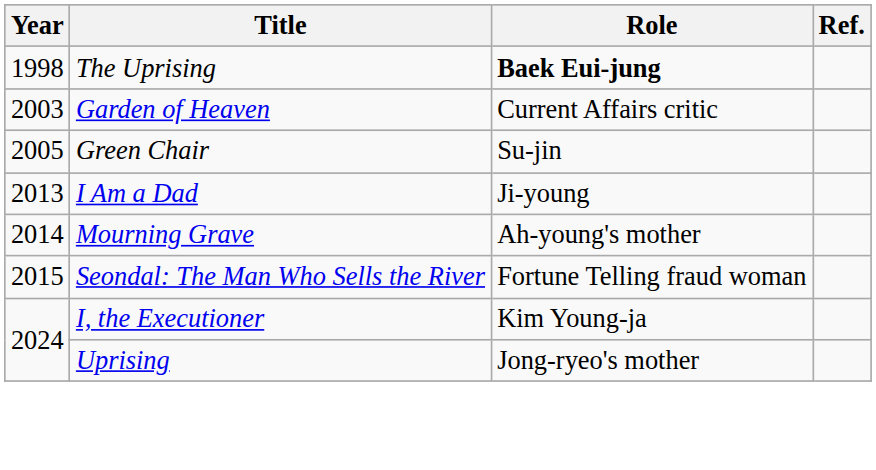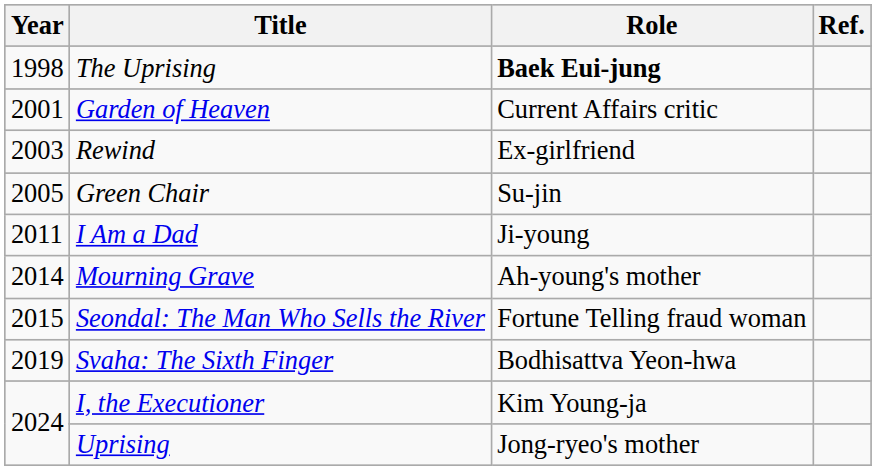Garden of Heaven | Year: 2003 -> 2001
+ row: 2003 | Rewind | Ex-girlfriend
I Am a Dad | Year: 2013 -> 2011
+ row: 2019 | Svaha: The Sixth Finger | Bodhisattva Yeon-hwa
